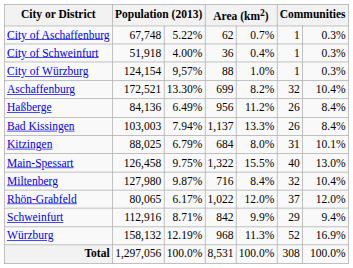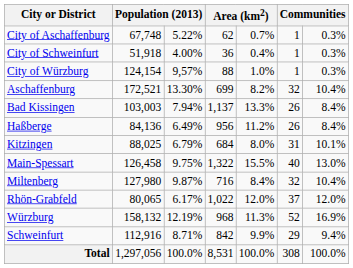rows swapped: Bad Kissingen <-> Haßberge
rows swapped: Schweinfurt <-> Würzburg
